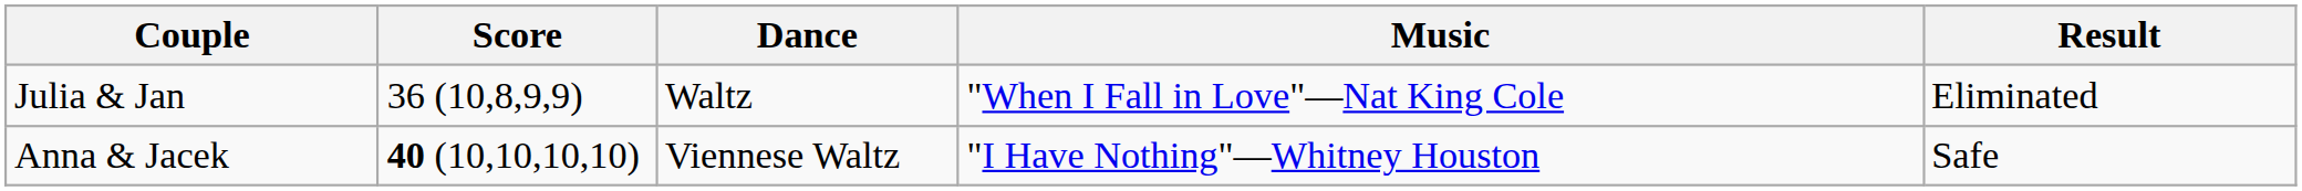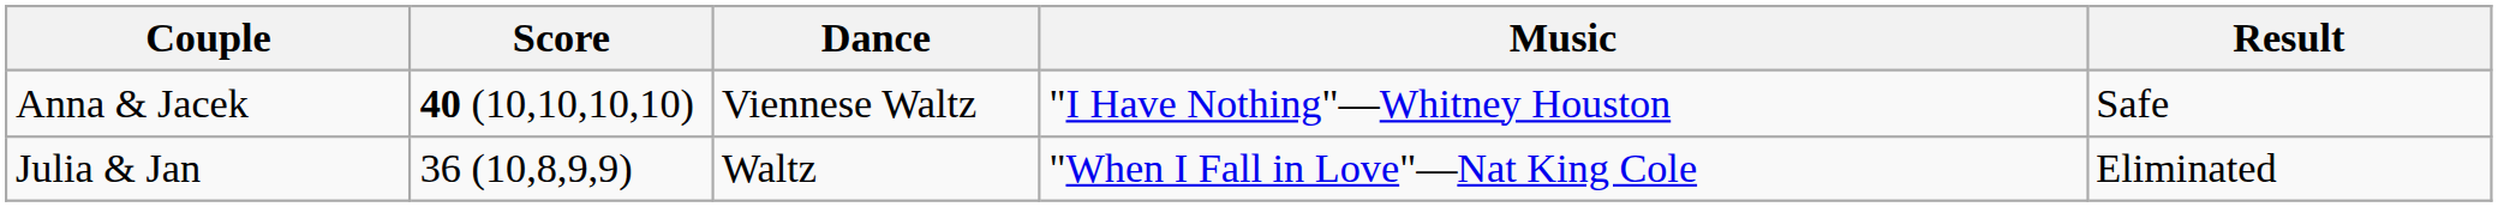rows swapped: Julia & Jan <-> Anna & Jacek
